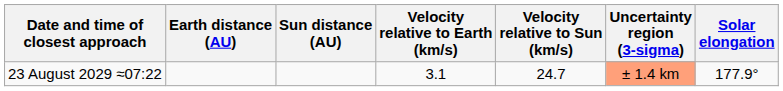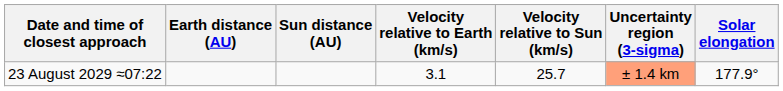23 August 2029 ≈07:22 | Velocity relative to Sun (km/s): 24.7 -> 25.7
